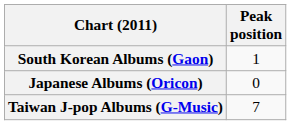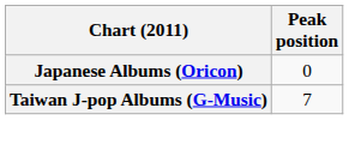- row: South Korean Albums (Gaon) | 1
